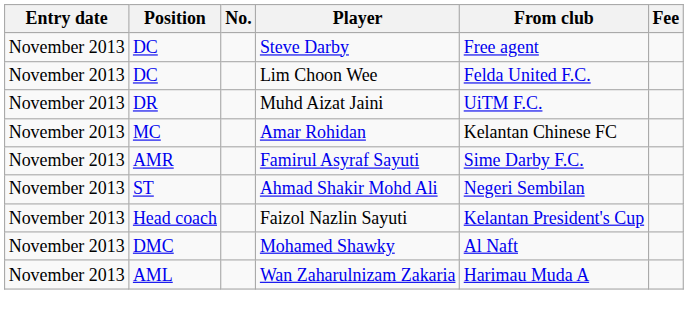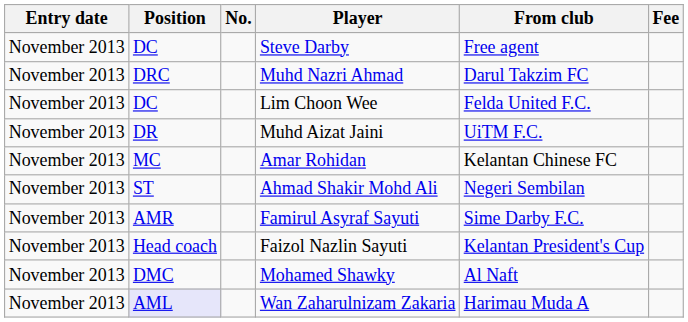+ row: November 2013 | DRC | Muhd Nazri Ahmad | Darul Takzim FC
rows swapped: Famirul Asyraf Sayuti <-> Ahmad Shakir Mohd Ali
Wan Zaharulnizam Zakaria | Position: no background -> lavender background
